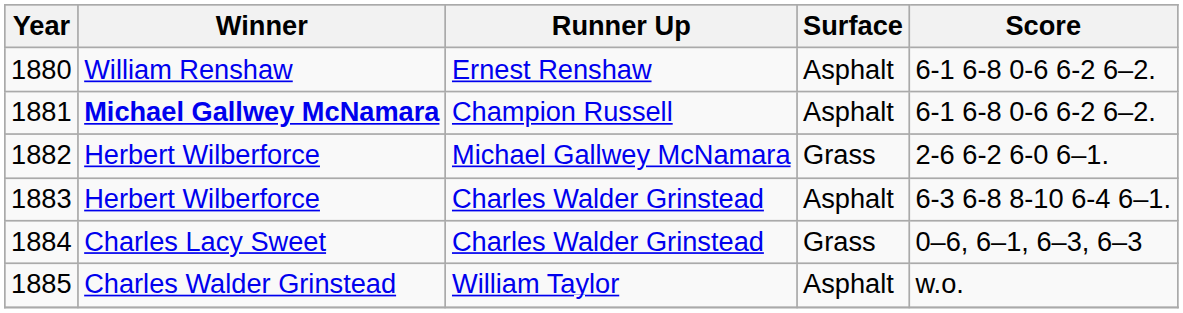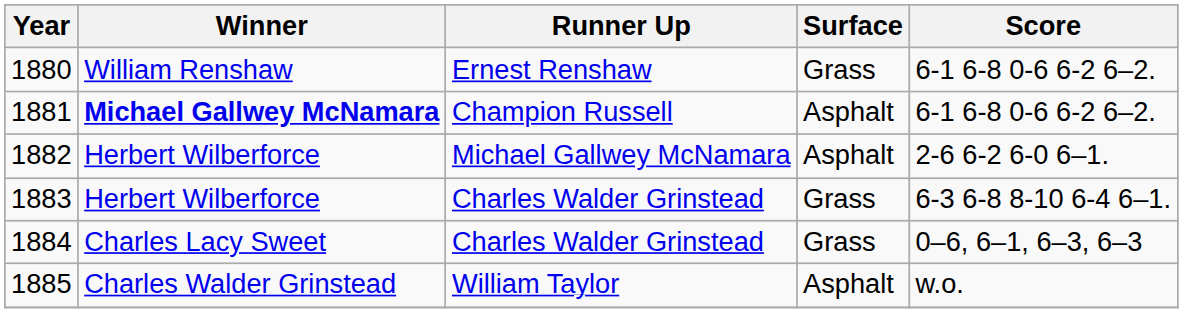1880 | Surface: Asphalt -> Grass
1882 | Surface: Grass -> Asphalt
1883 | Surface: Asphalt -> Grass
